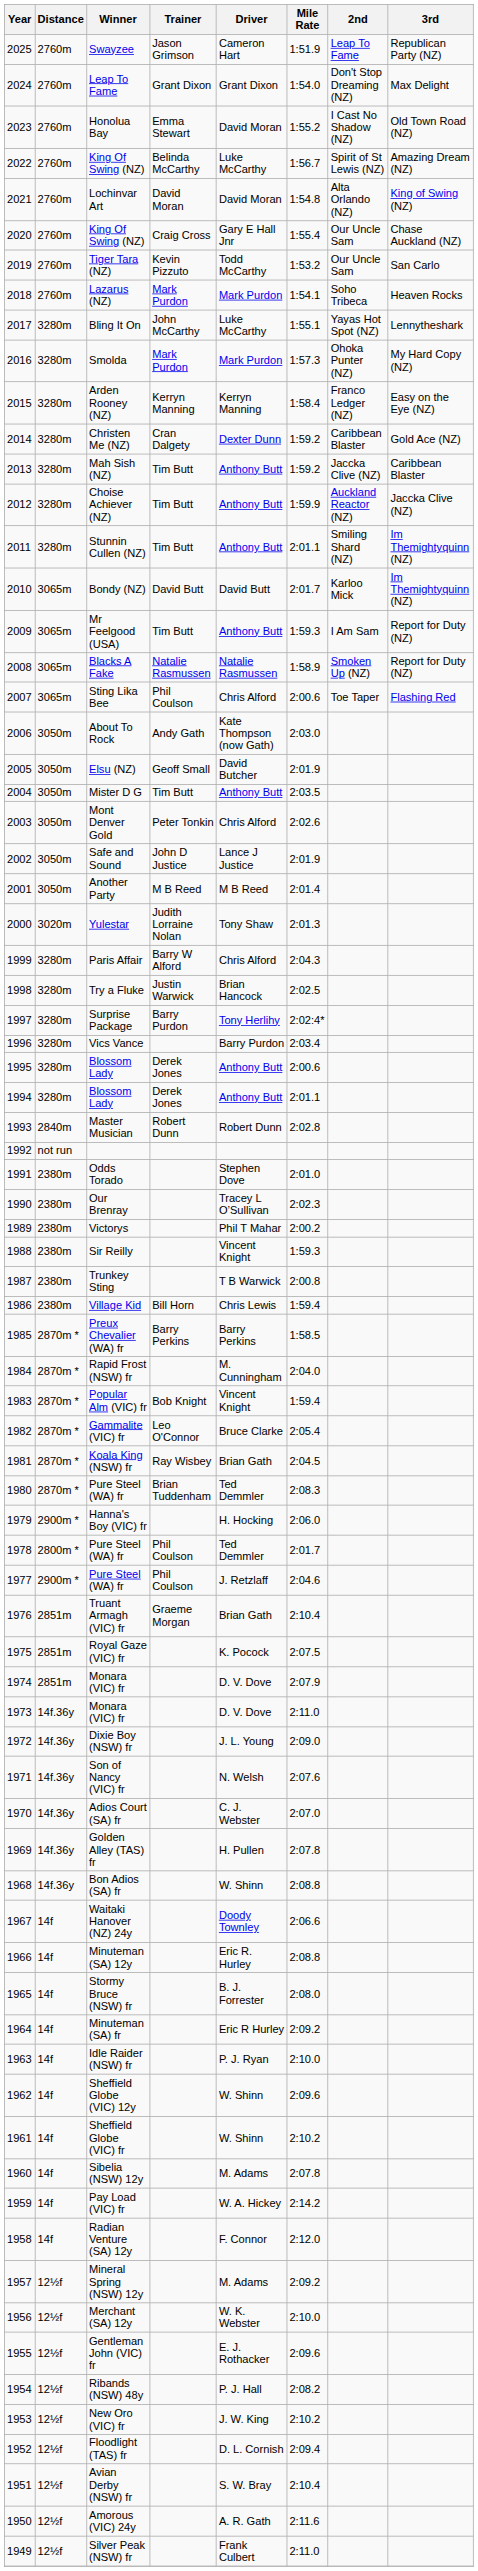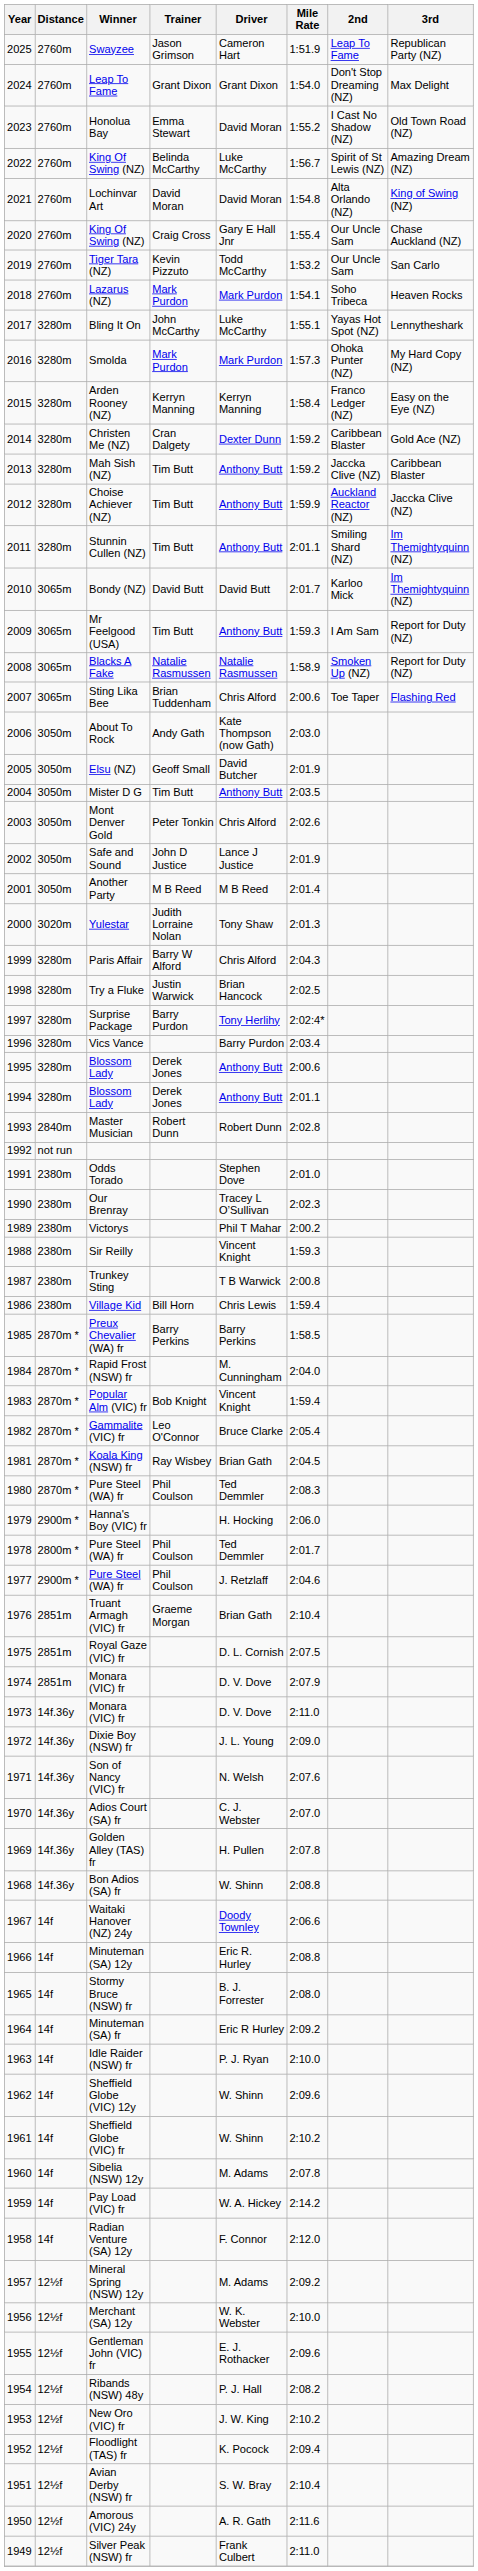Sting Lika Bee | Trainer: Phil Coulson -> Brian Tuddenham
1980 / Pure Steel (WA) fr | Trainer: Brian Tuddenham -> Phil Coulson
Royal Gaze (VIC) fr | Driver: K. Pocock -> D. L. Cornish
Floodlight (TAS) fr | Driver: D. L. Cornish -> K. Pocock
